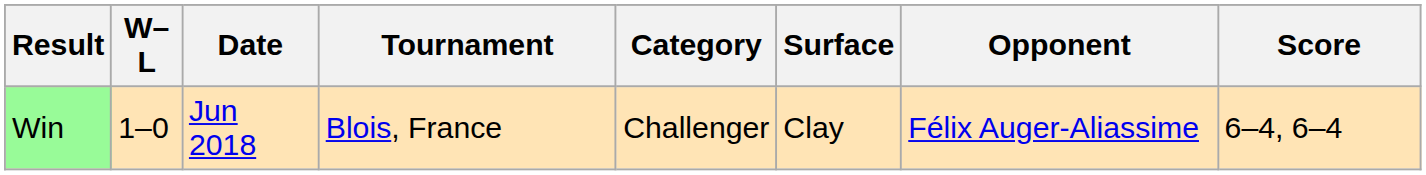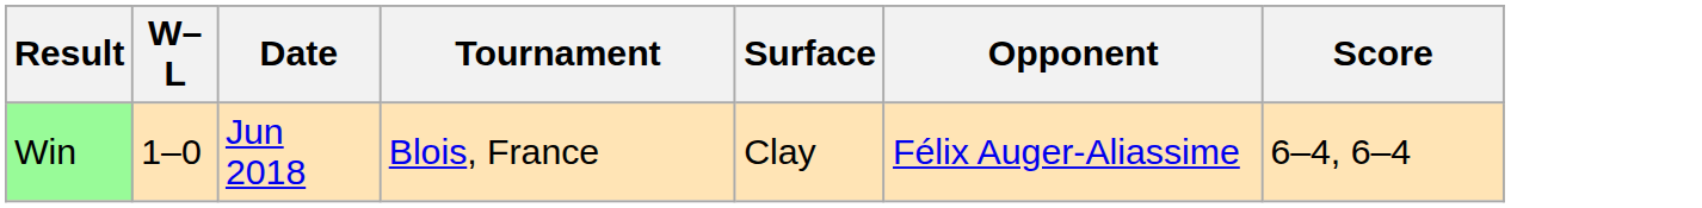- column: Category | Challenger
